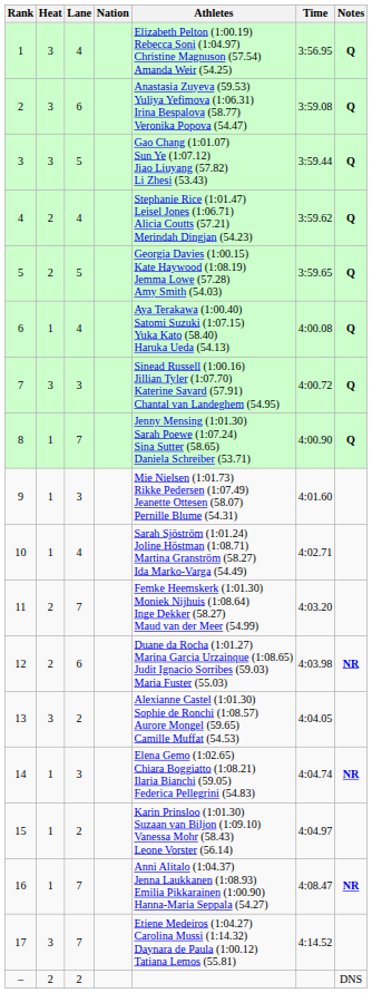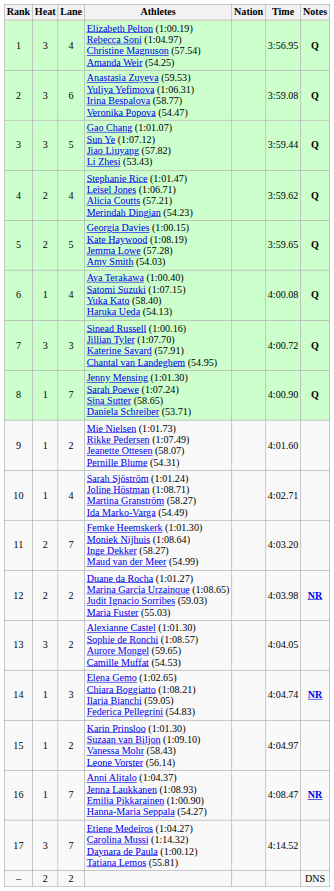columns swapped: Nation <-> Athletes
9 | Lane: 3 -> 2
12 | Lane: 6 -> 2
